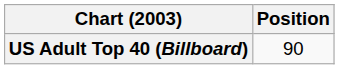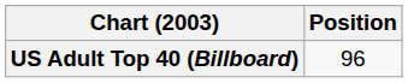US Adult Top 40 (Billboard) | Position: 90 -> 96
